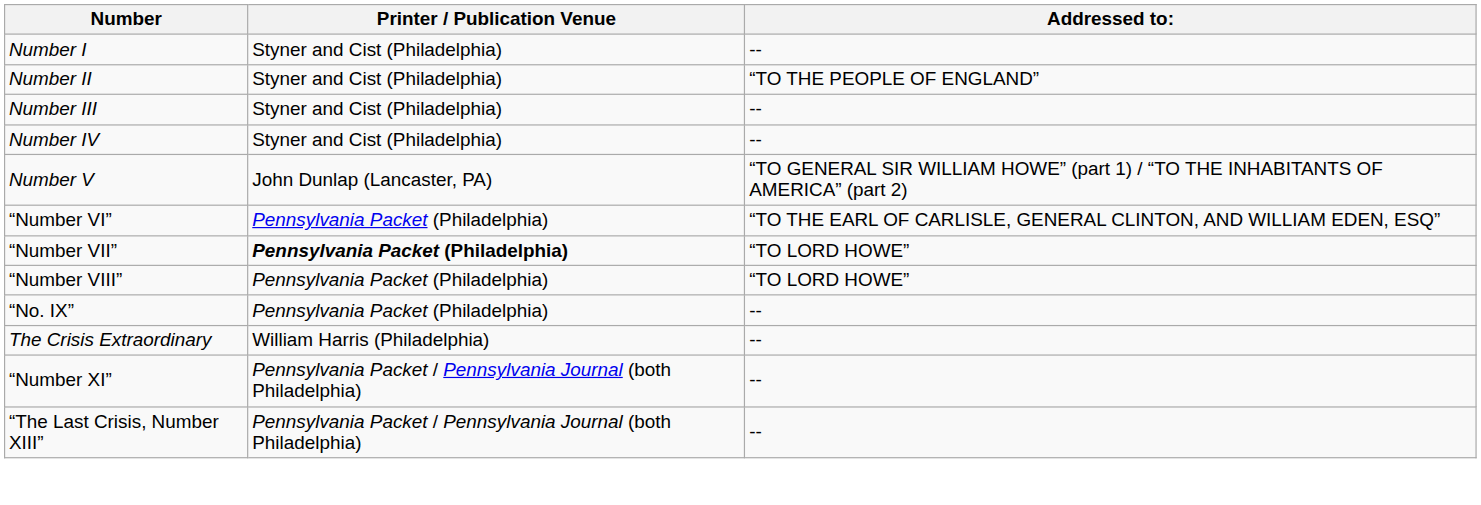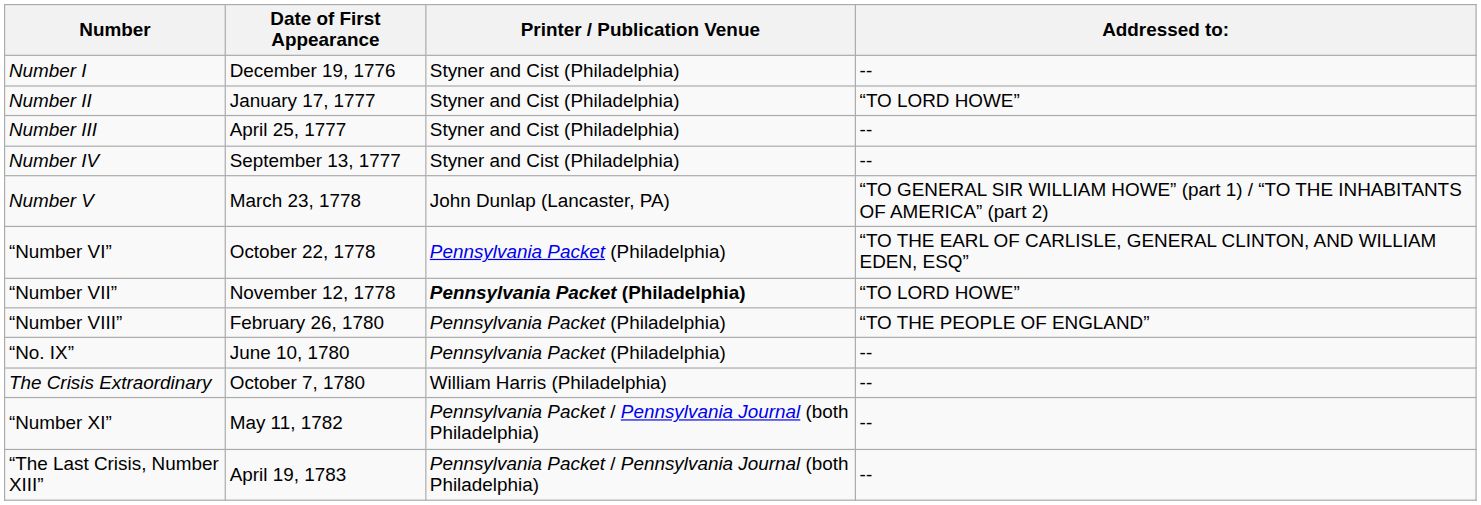+ column: Date of First Appearance | December 19, 1776 | January 17, 1777 | April 25, 1777 | September 13, 1777 | March 23, 1778 | October 22, 1778 | November 12, 1778 | February 26, 1780 | June 10, 1780 | October 7, 1780 | May 11, 1782 | April 19, 1783
Number II | Addressed to:: “TO THE PEOPLE OF ENGLAND” -> “TO LORD HOWE”
“Number VIII” | Addressed to:: “TO LORD HOWE” -> “TO THE PEOPLE OF ENGLAND”
